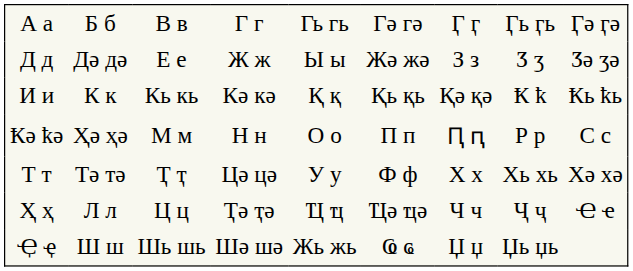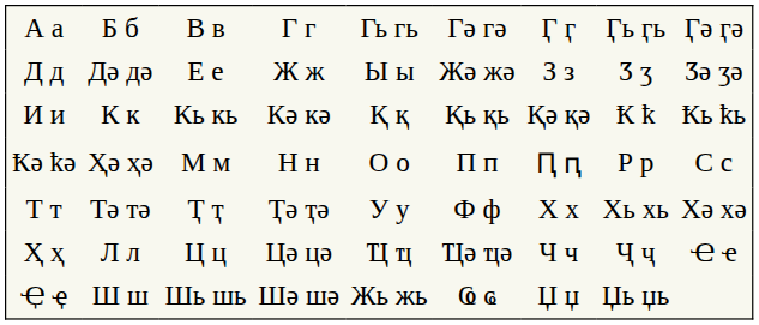Т т | column 4: Цә цә -> Ҭә ҭә
Ҳ ҳ | column 4: Ҭә ҭә -> Цә цә
